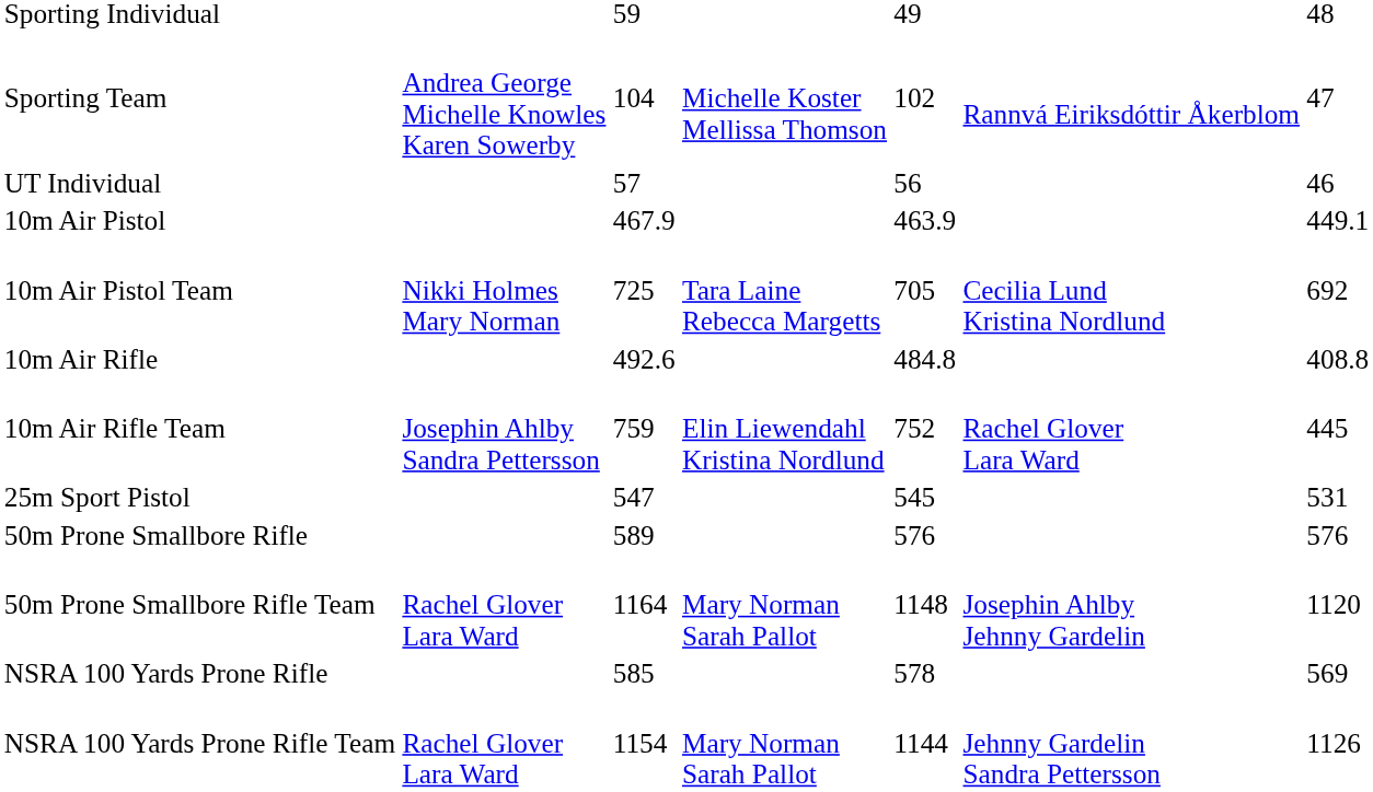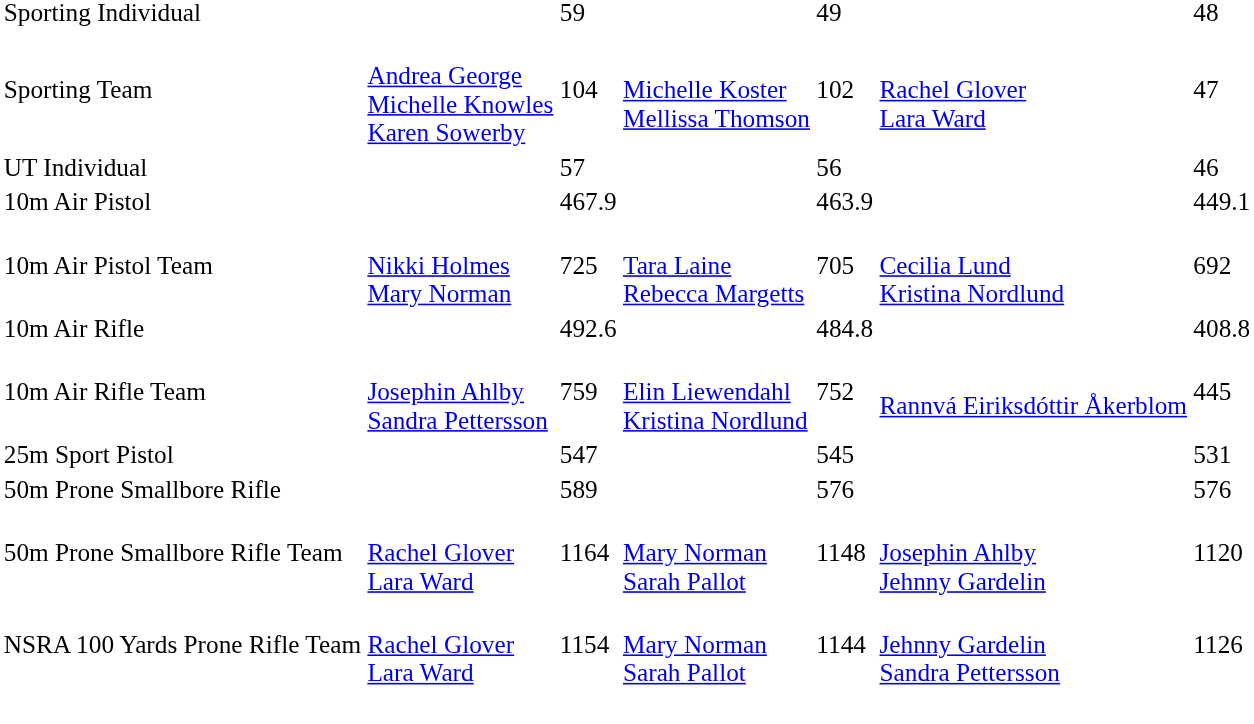Sporting Team | column 6: Rannvá Eiriksdóttir Åkerblom -> Rachel Glover Lara Ward
10m Air Rifle Team | column 6: Rachel Glover Lara Ward -> Rannvá Eiriksdóttir Åkerblom
- row: NSRA 100 Yards Prone Rifle | 585 | 578 | 569
